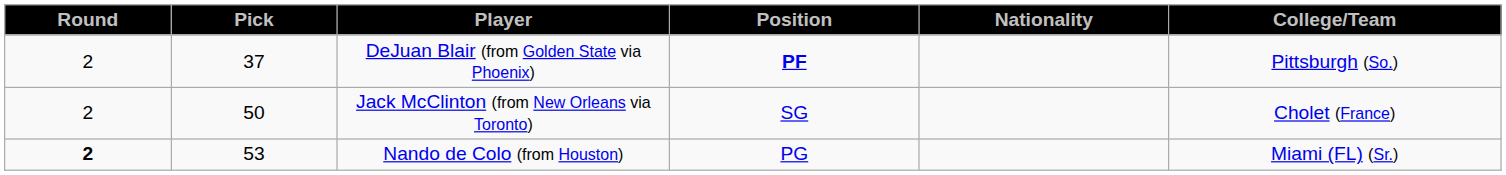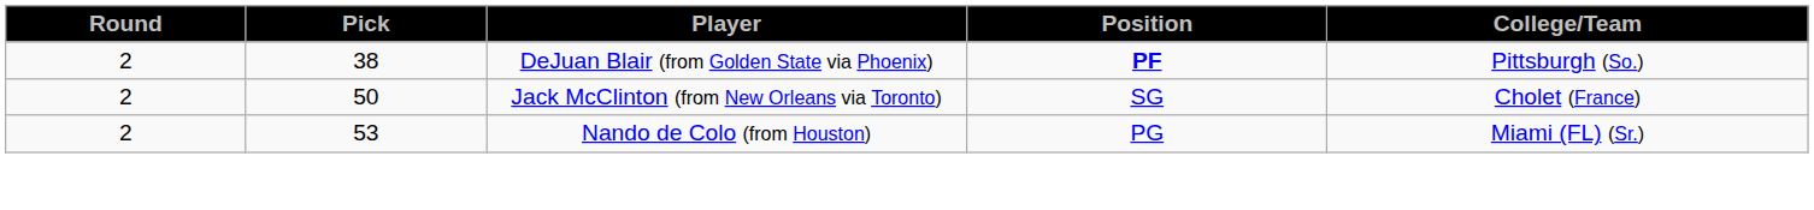- column: Nationality
DeJuan Blair (from Golden State via Phoenix) | Pick: 37 -> 38
Nando de Colo (from Houston) | Round: bold -> normal
